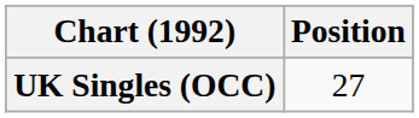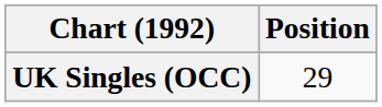UK Singles (OCC) | Position: 27 -> 29
